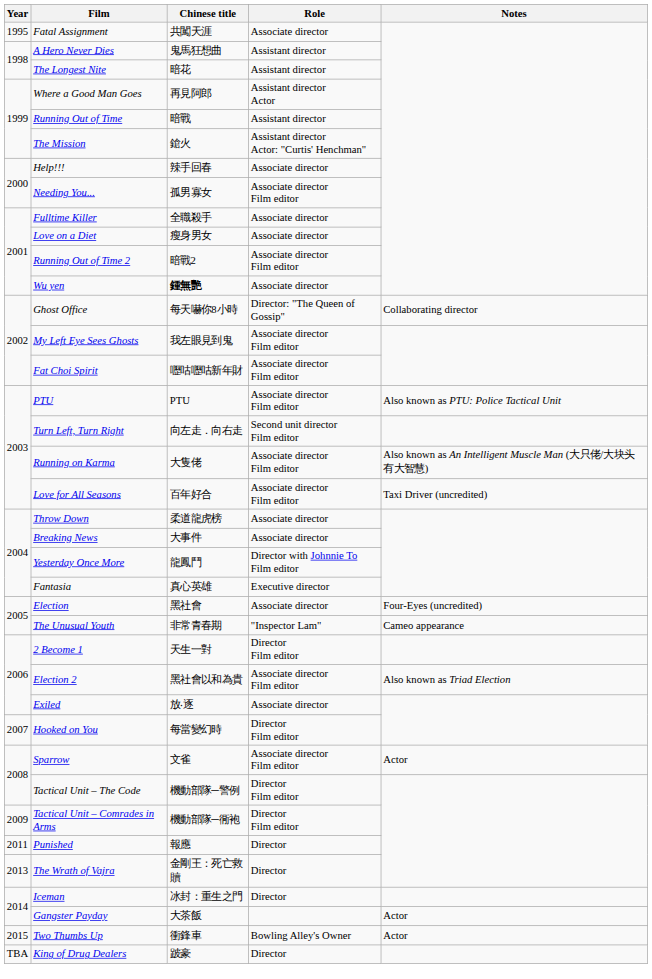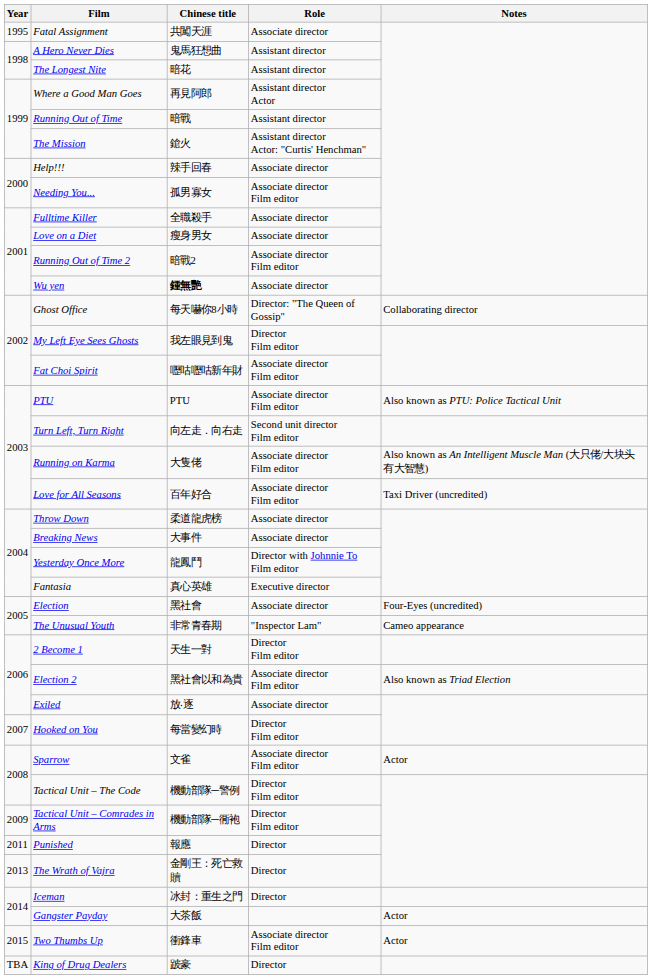My Left Eye Sees Ghosts | Role: Associate director Film editor -> Director Film editor
Two Thumbs Up | Role: Bowling Alley's Owner -> Associate director Film editor
